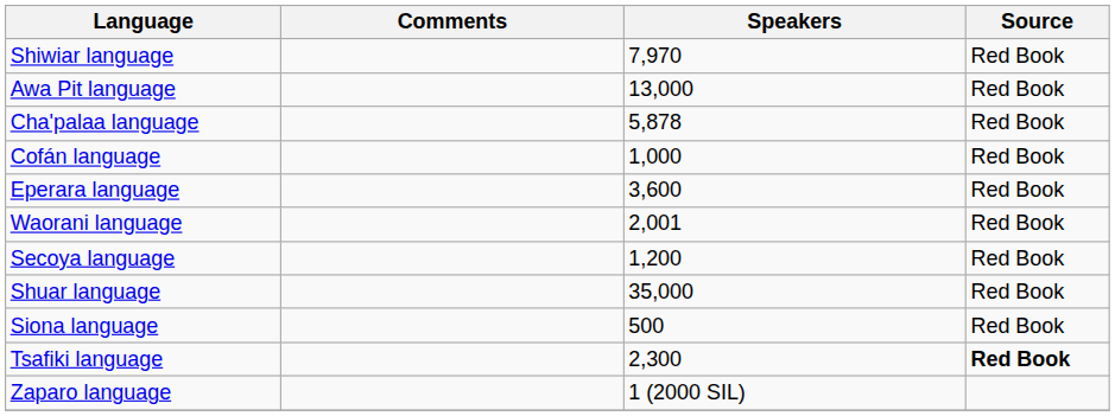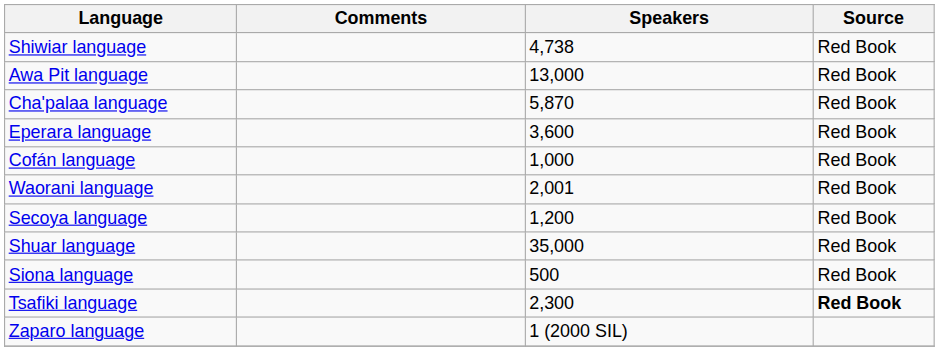Shiwiar language | Speakers: 7,970 -> 4,738
Cha'palaa language | Speakers: 5,878 -> 5,870
rows swapped: Cofán language <-> Eperara language
